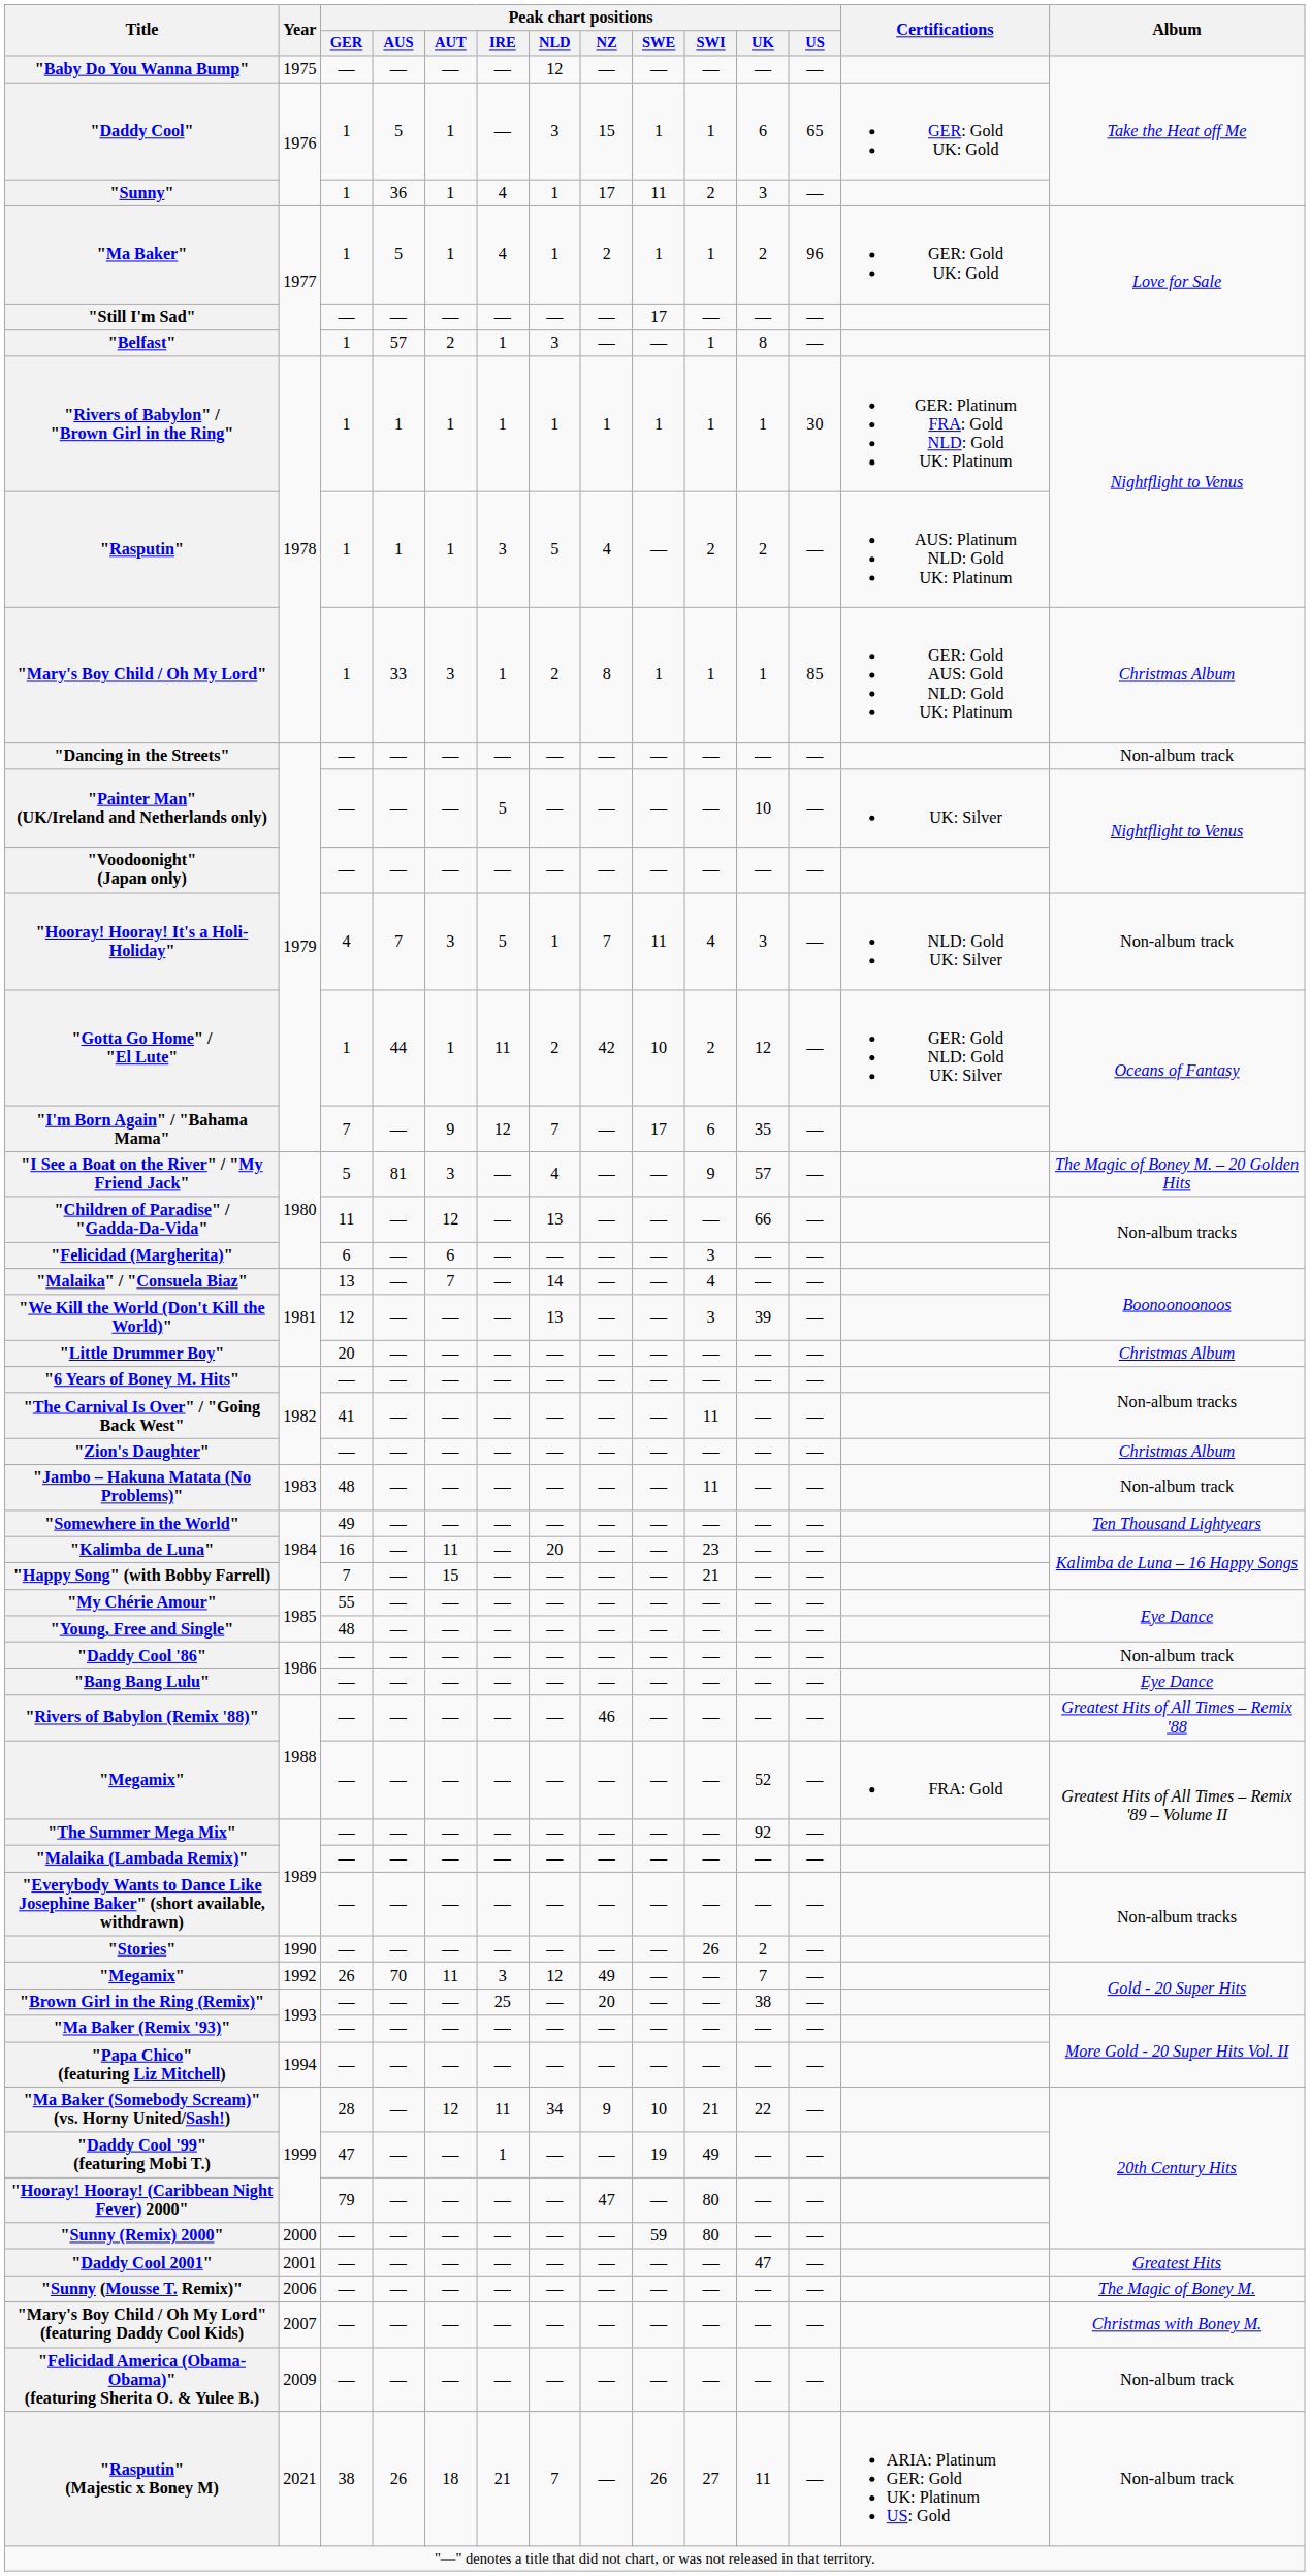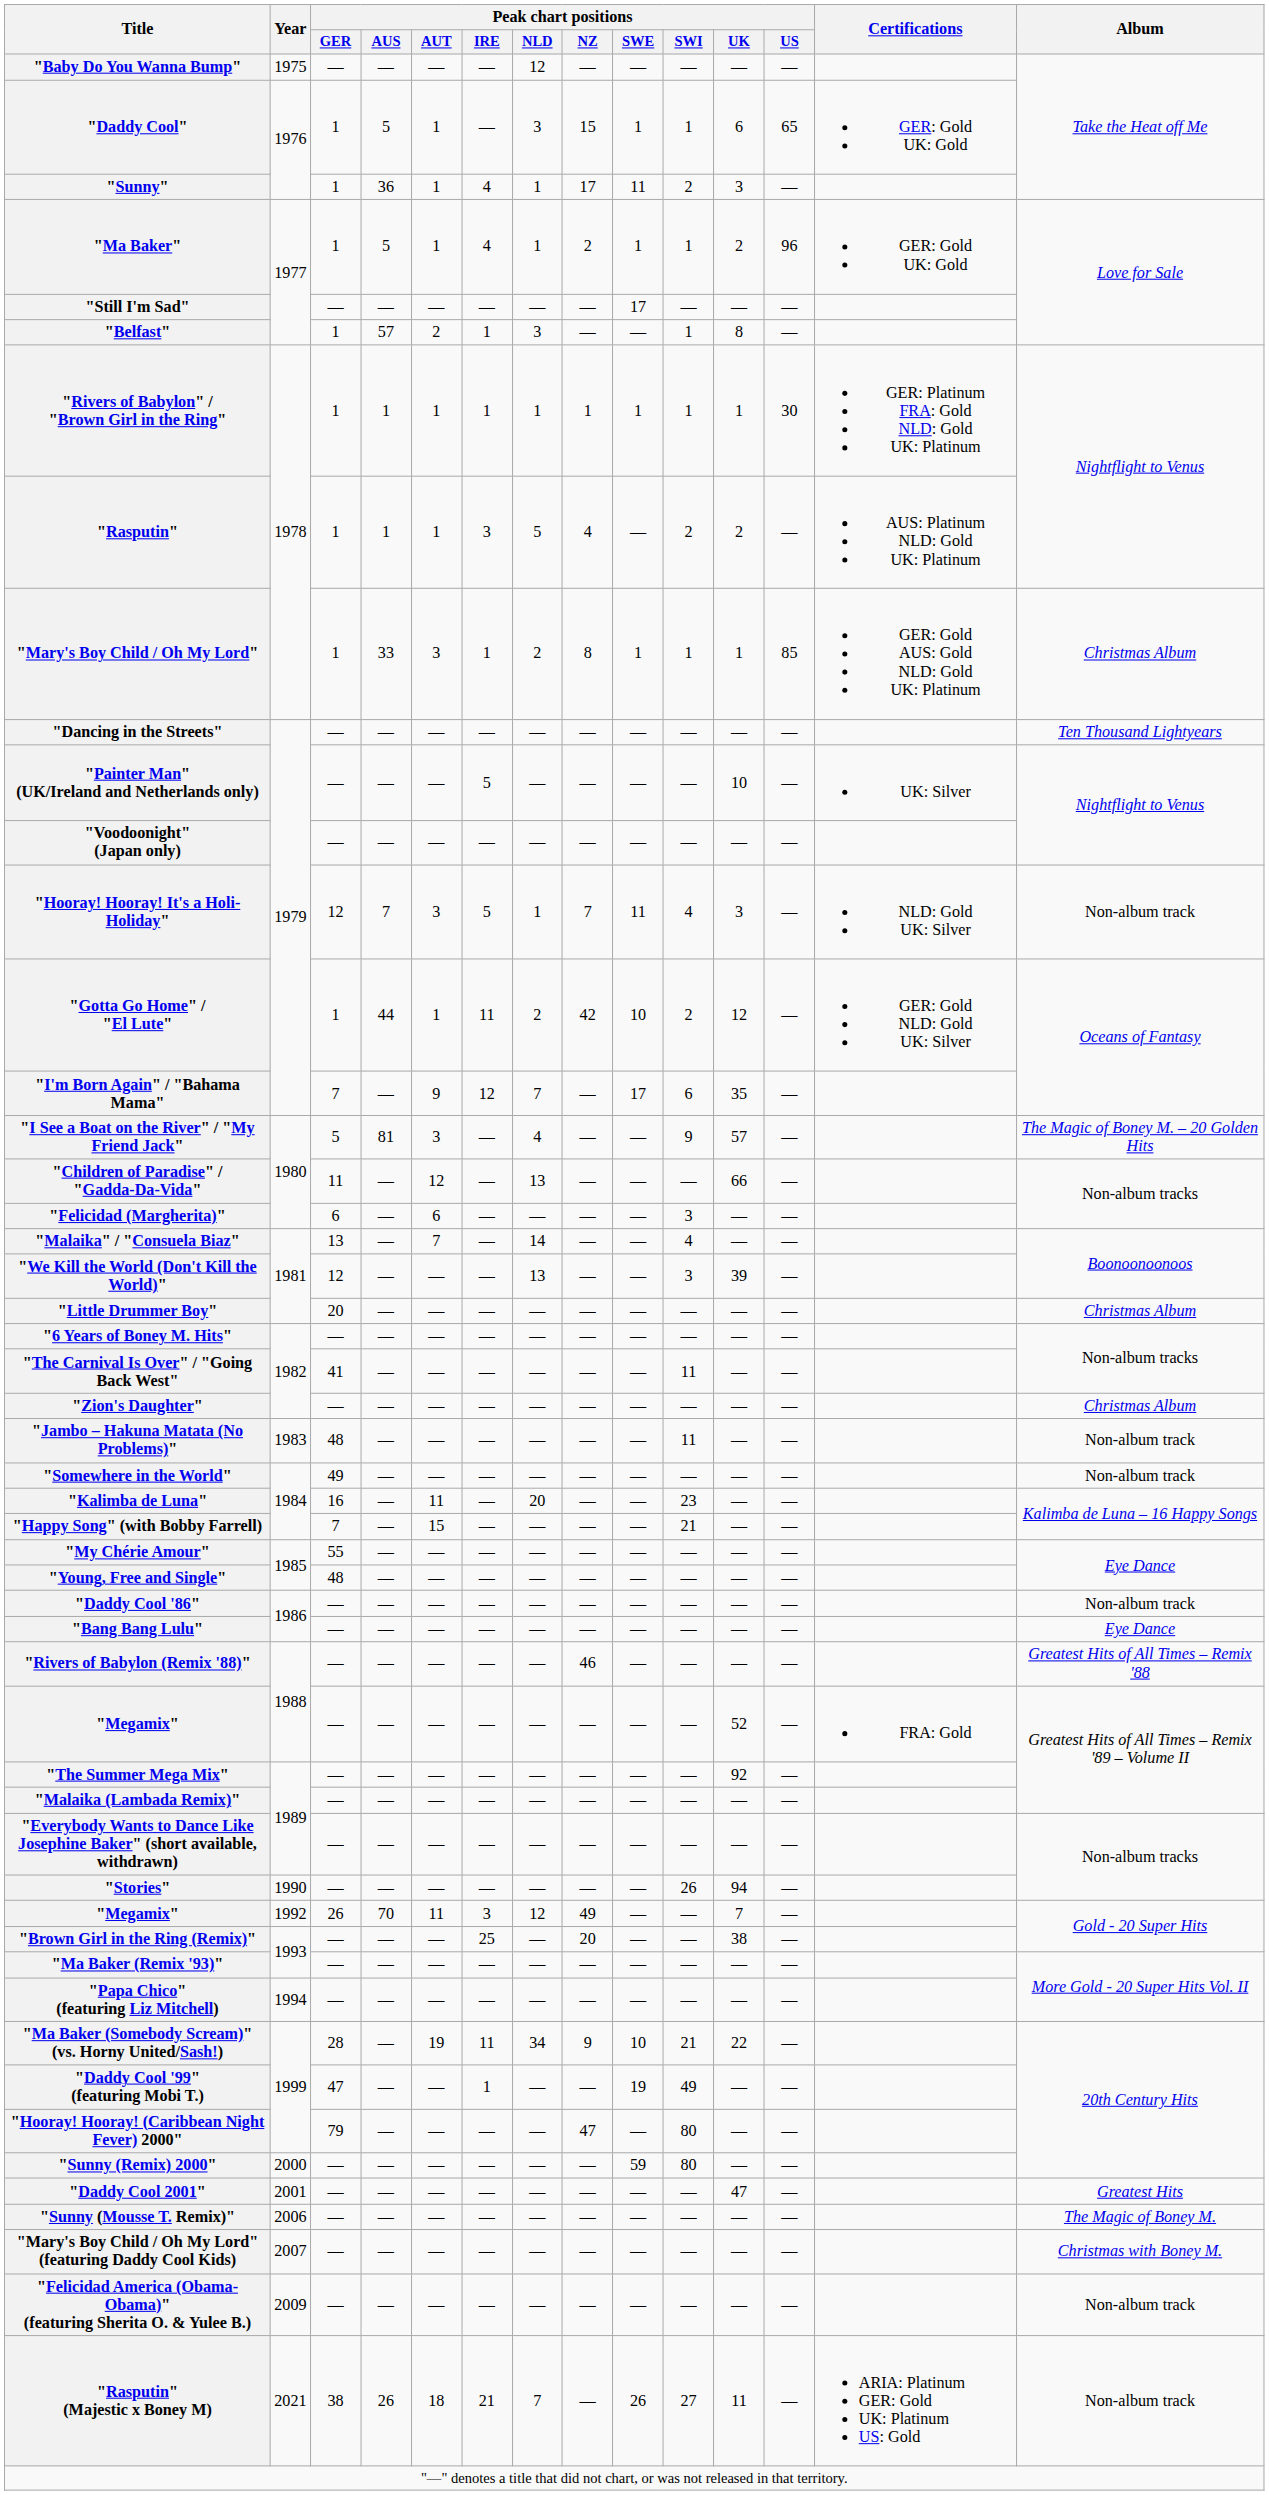"Dancing in the Streets" | Album: Non-album track -> Ten Thousand Lightyears
"Hooray! Hooray! It's a Holi-Holiday" | Peak chart positions / GER: 4 -> 12
"Somewhere in the World" | Album: Ten Thousand Lightyears -> Non-album track
"Stories" | Peak chart positions / UK: 2 -> 94
"Ma Baker (Somebody Scream)" (vs. Horny United/Sash!) | Peak chart positions / AUT: 12 -> 19
